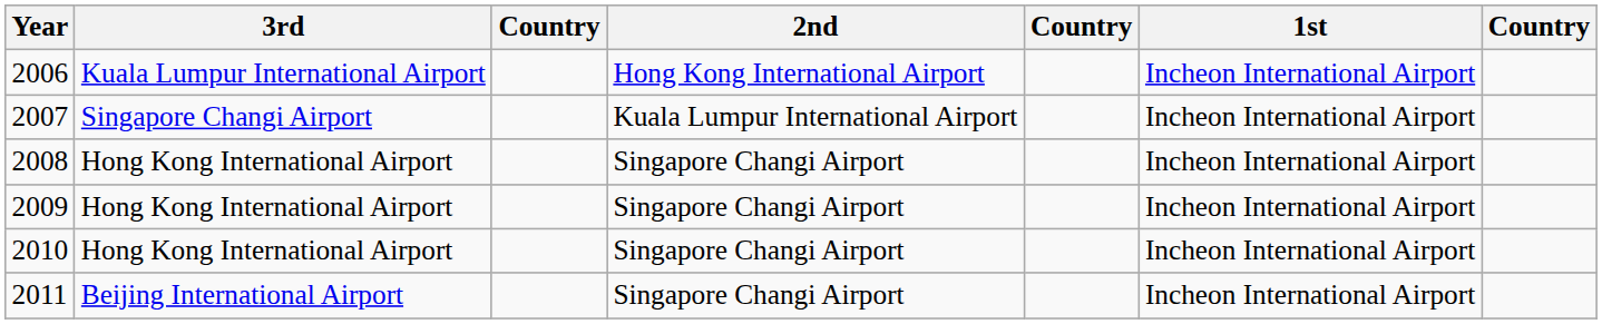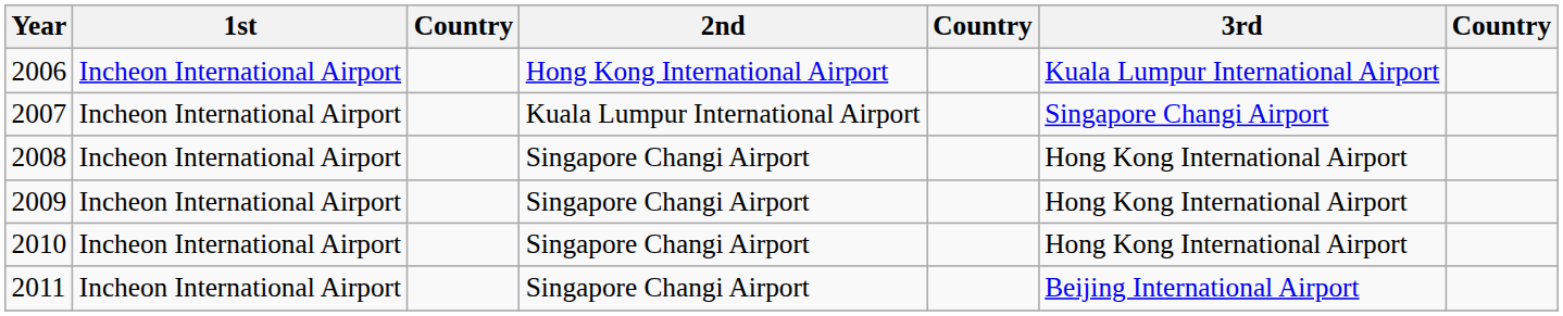columns swapped: 1st <-> 3rd
